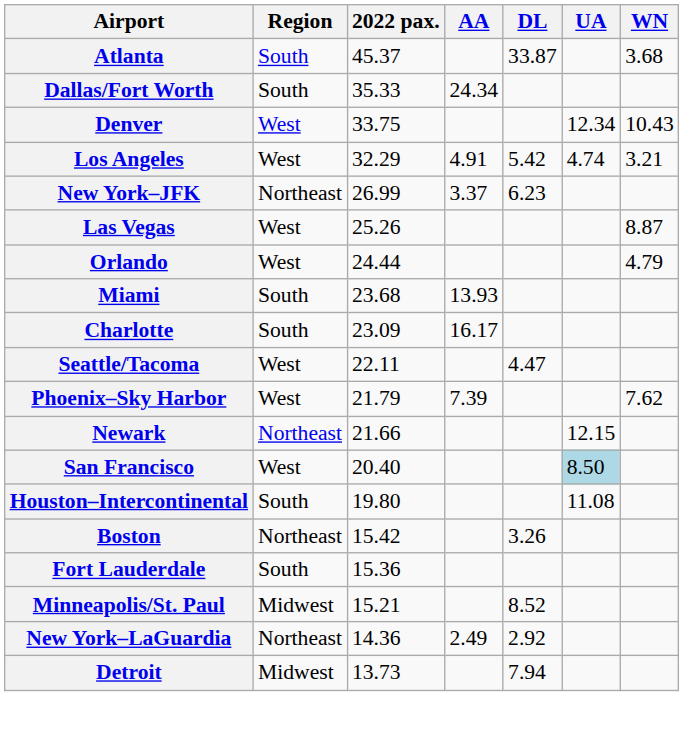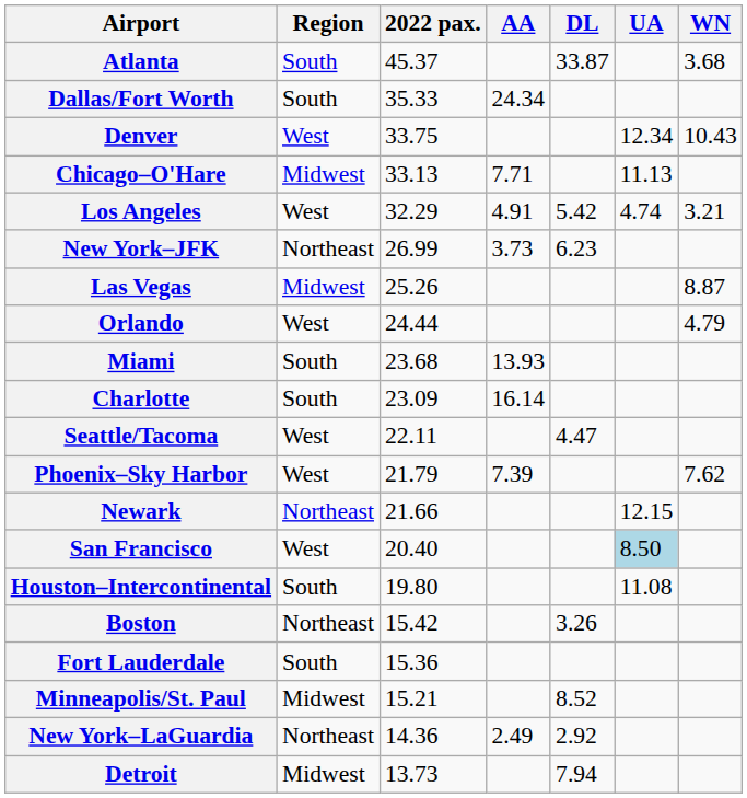+ row: Chicago–O'Hare | Midwest | 33.13 | 7.71 | 11.13
New York–JFK | AA: 3.37 -> 3.73
Las Vegas | Region: West -> Midwest
Charlotte | AA: 16.17 -> 16.14
